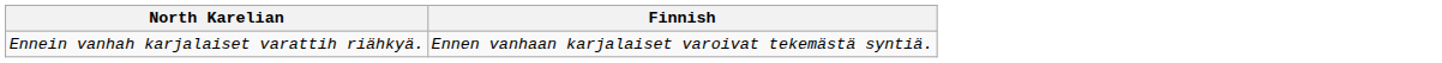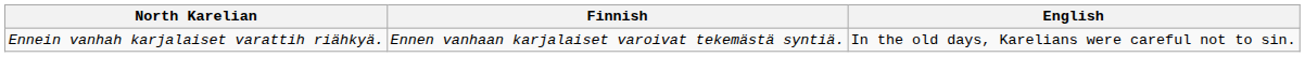+ column: English | In the old days, Karelians were careful not to sin.
